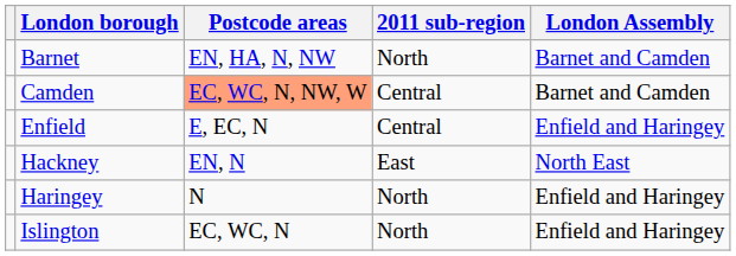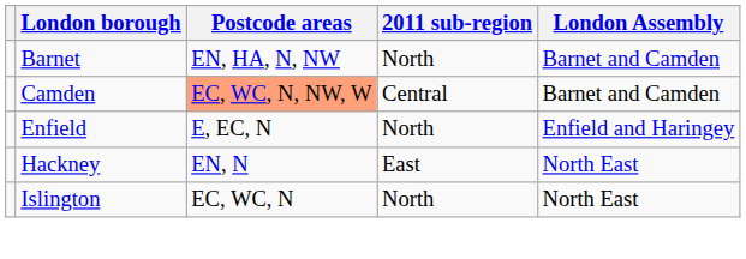Enfield | 2011 sub-region: Central -> North
- row: Haringey | N | North | Enfield and Haringey
Islington | London Assembly: Enfield and Haringey -> North East
